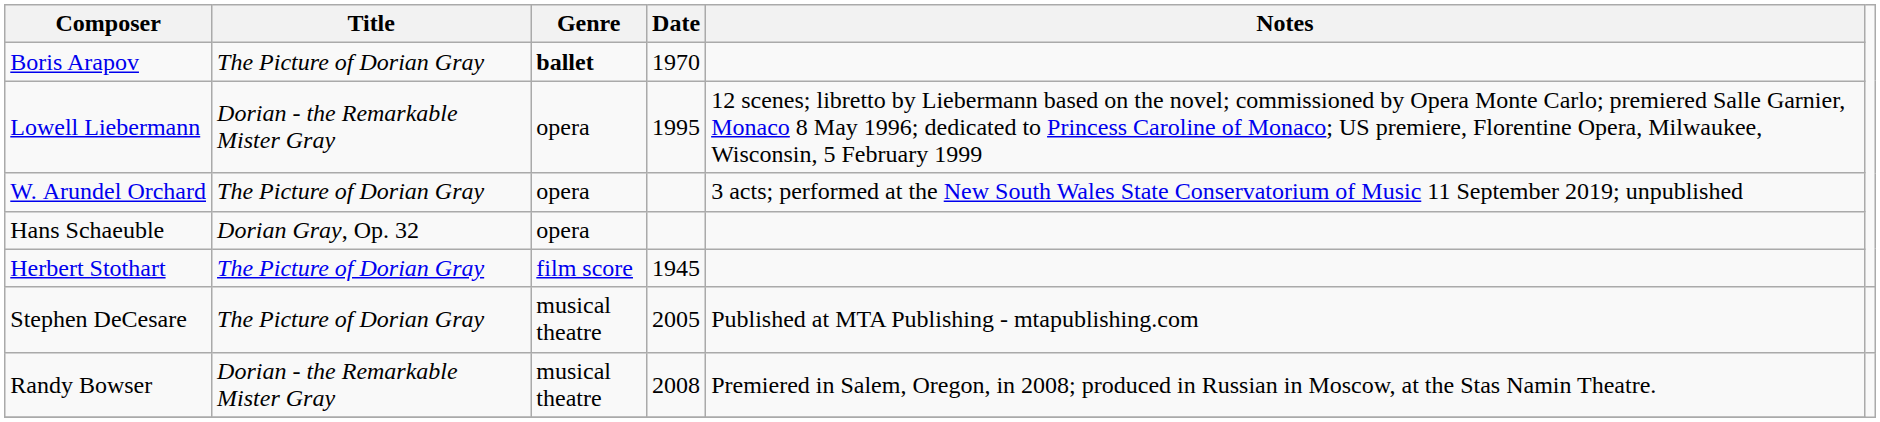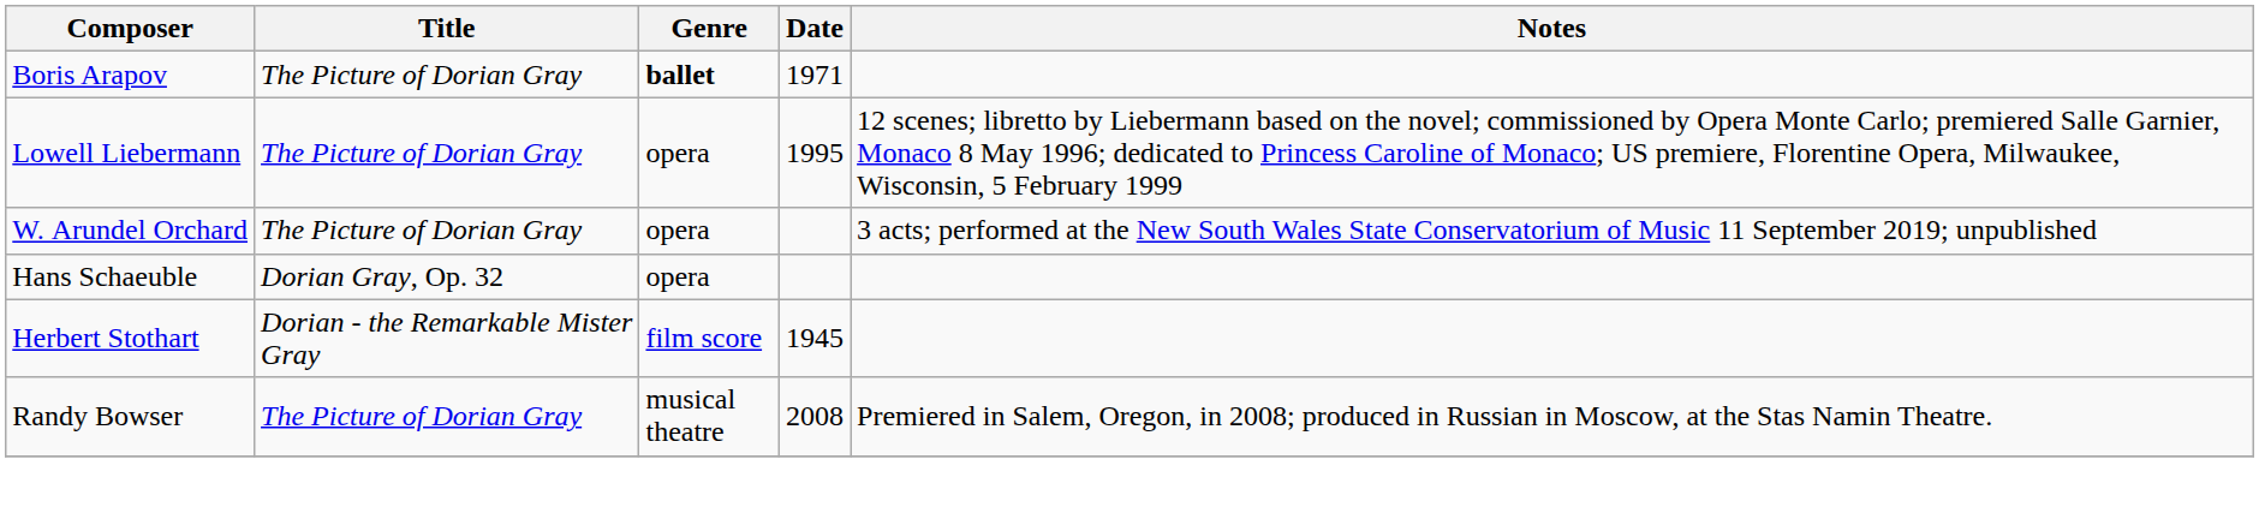Boris Arapov | Date: 1970 -> 1971
Lowell Liebermann | Title: Dorian - the Remarkable Mister Gray -> The Picture of Dorian Gray
Herbert Stothart | Title: The Picture of Dorian Gray -> Dorian - the Remarkable Mister Gray
- row: Stephen DeCesare | The Picture of Dorian Gray | musical theatre | 2005 | Published at MTA Publishing - mtapublishing.com
Randy Bowser | Title: Dorian - the Remarkable Mister Gray -> The Picture of Dorian Gray
